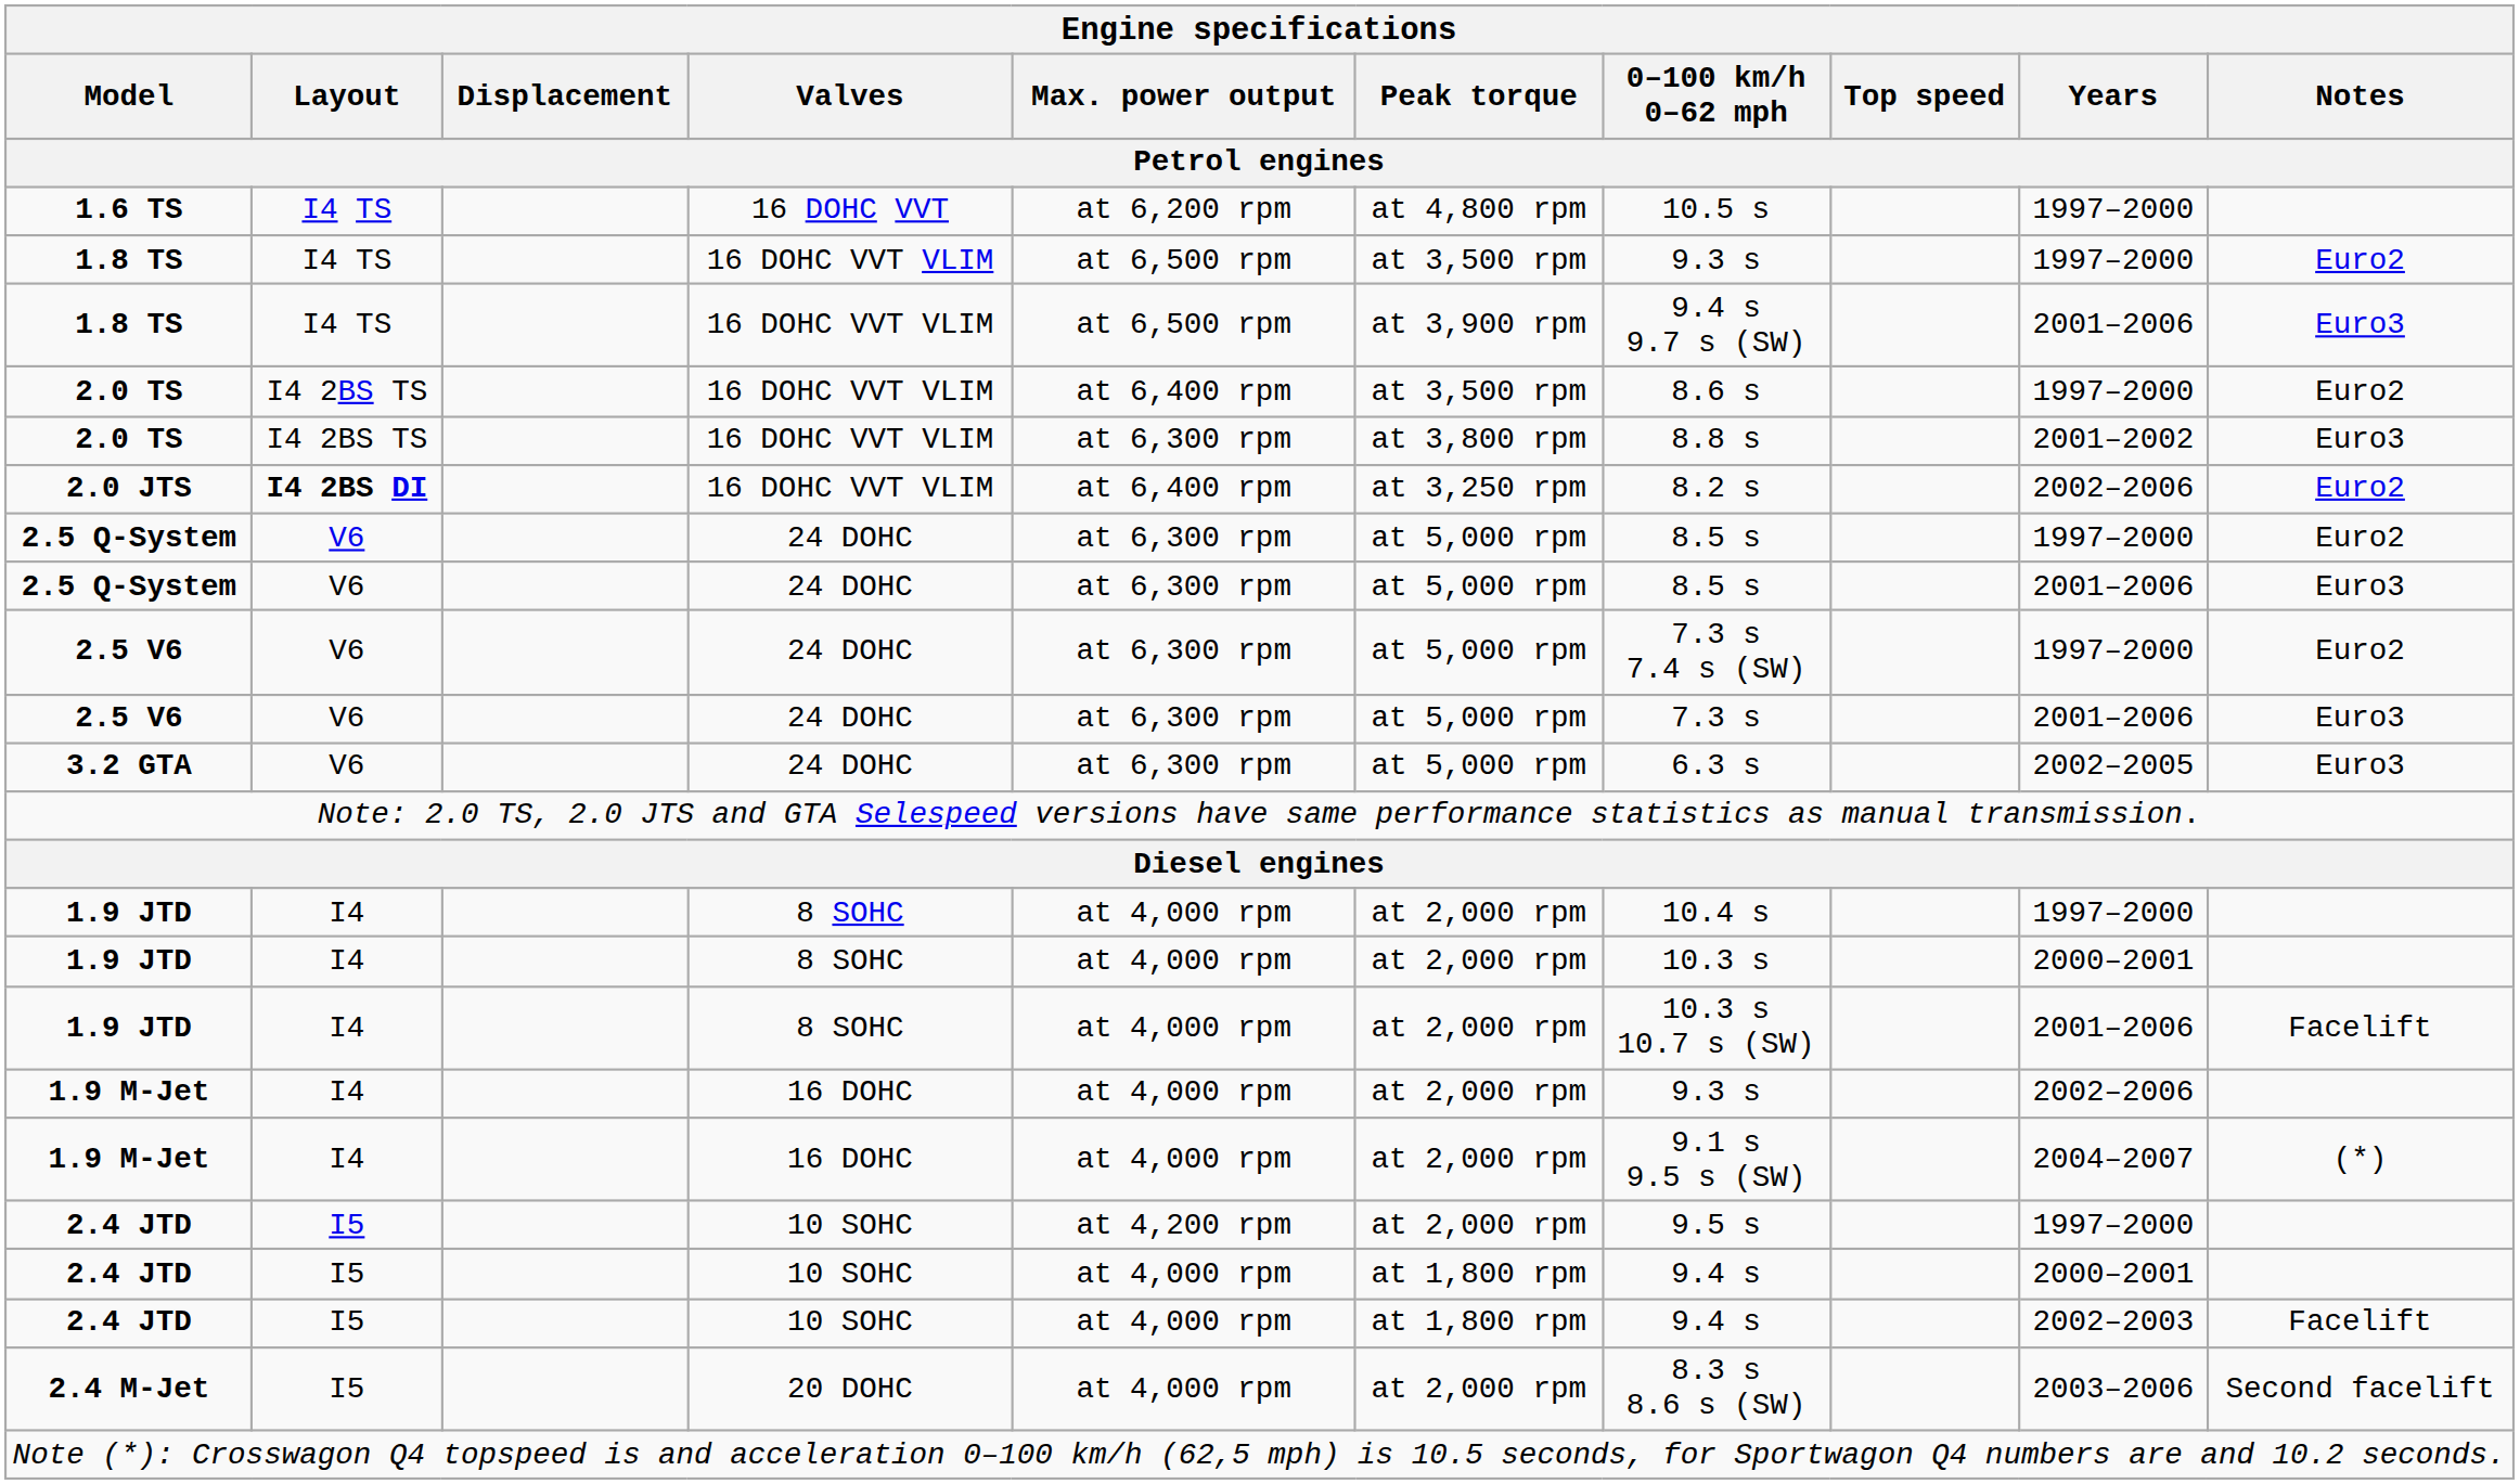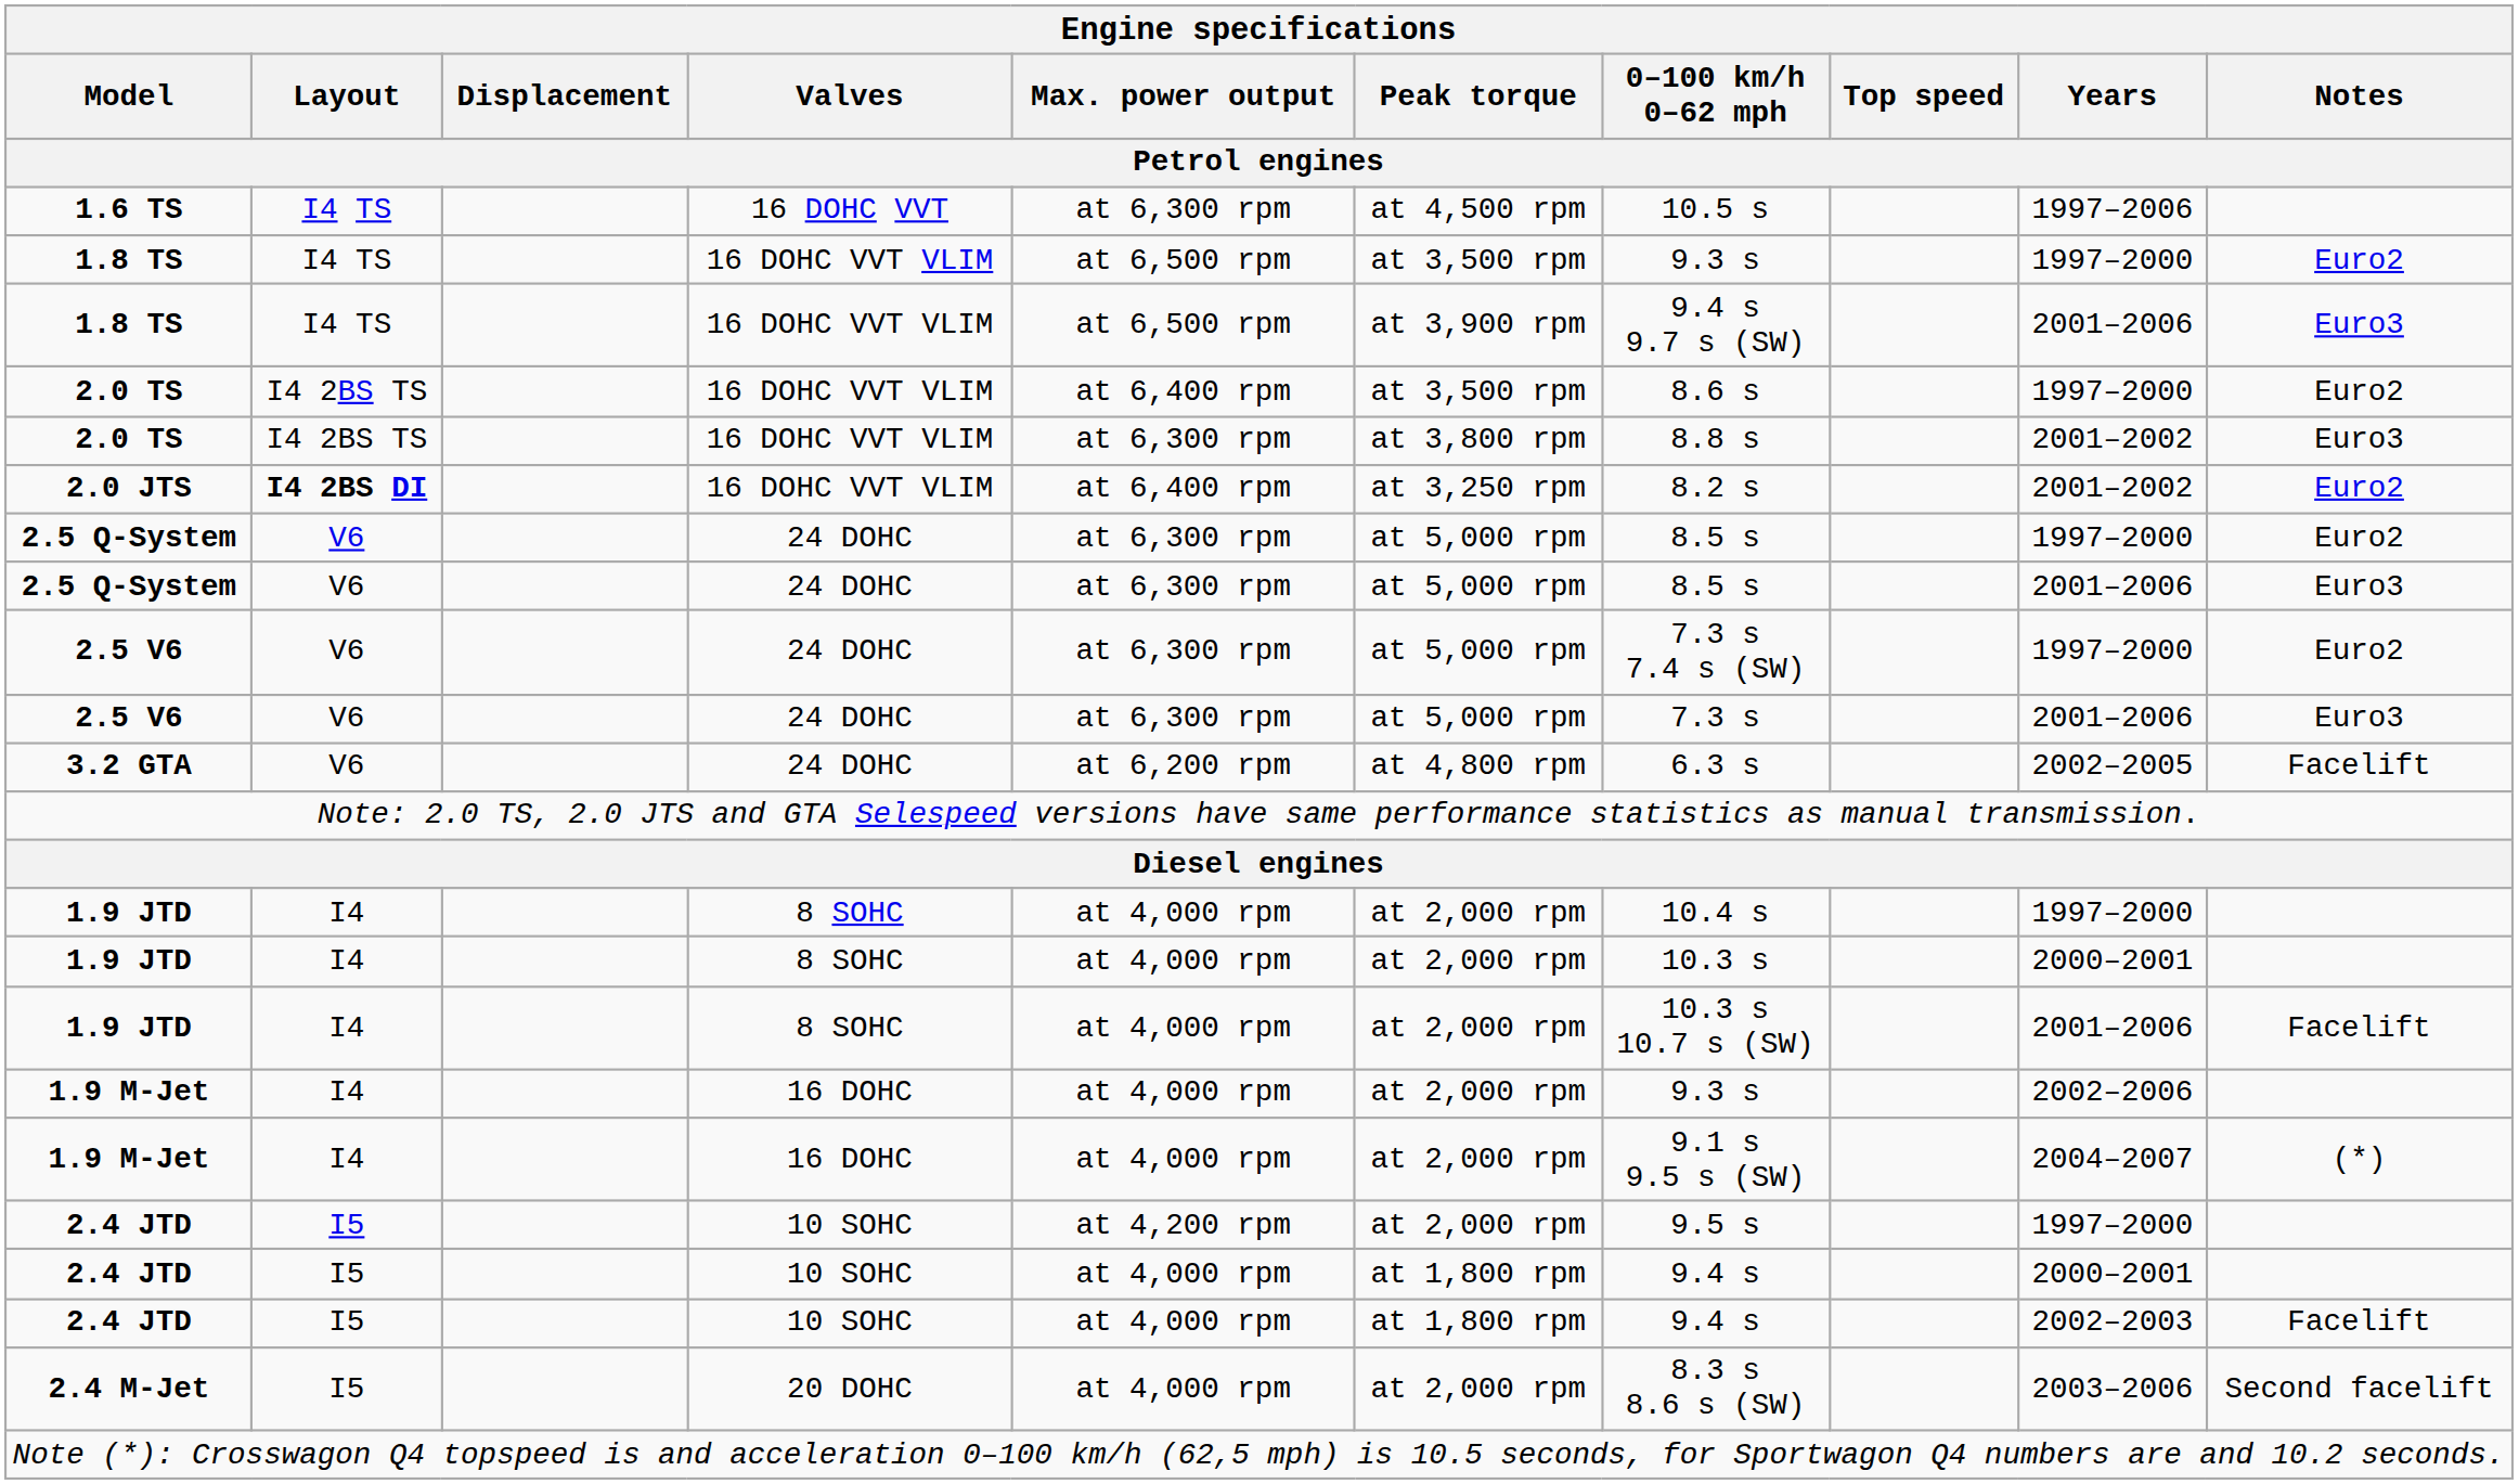1.6 TS | Max. power output: at 6,200 rpm -> at 6,300 rpm
1.6 TS | Peak torque: at 4,800 rpm -> at 4,500 rpm
1.6 TS | Years: 1997–2000 -> 1997–2006
2.0 JTS | Years: 2002–2006 -> 2001–2002
3.2 GTA | Max. power output: at 6,300 rpm -> at 6,200 rpm
3.2 GTA | Peak torque: at 5,000 rpm -> at 4,800 rpm
3.2 GTA | Notes: Euro3 -> Facelift
